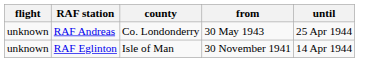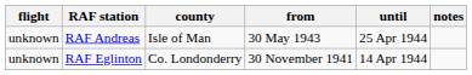+ column: notes
RAF Andreas | county: Co. Londonderry -> Isle of Man
RAF Eglinton | county: Isle of Man -> Co. Londonderry
